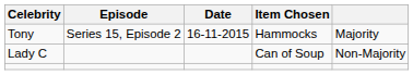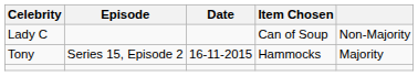rows swapped: Tony <-> Lady C
